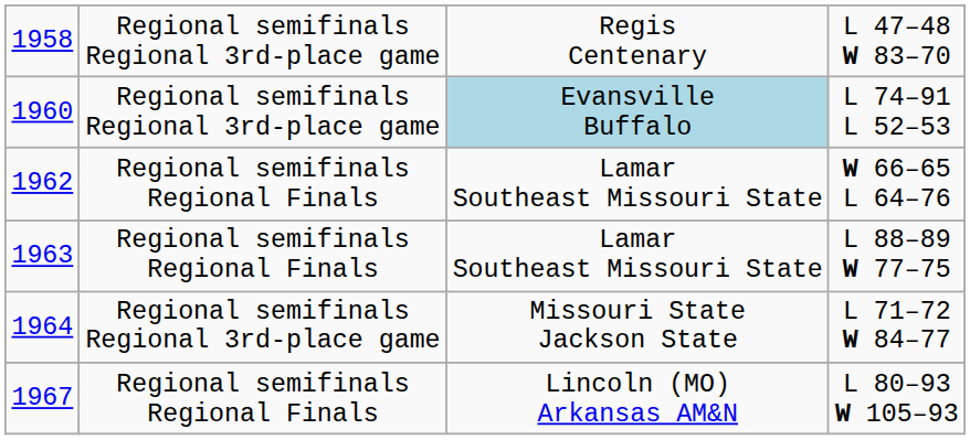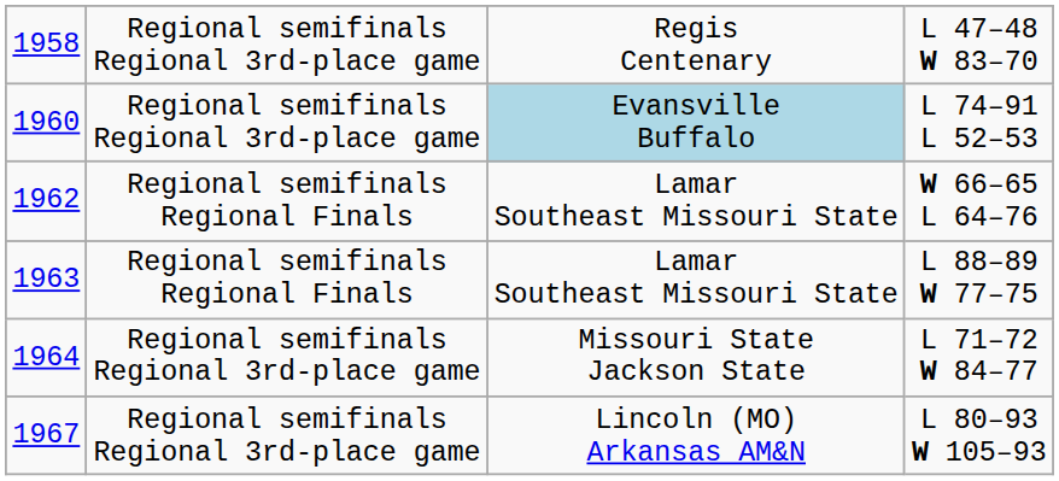L 80–93 W 105–93 | column 2: Regional semifinals Regional Finals -> Regional semifinals Regional 3rd-place game
